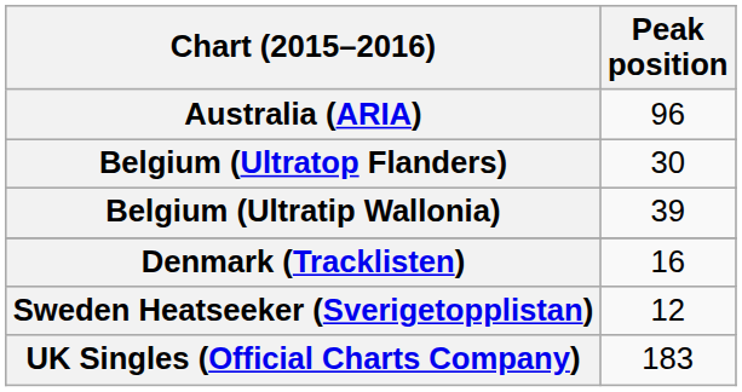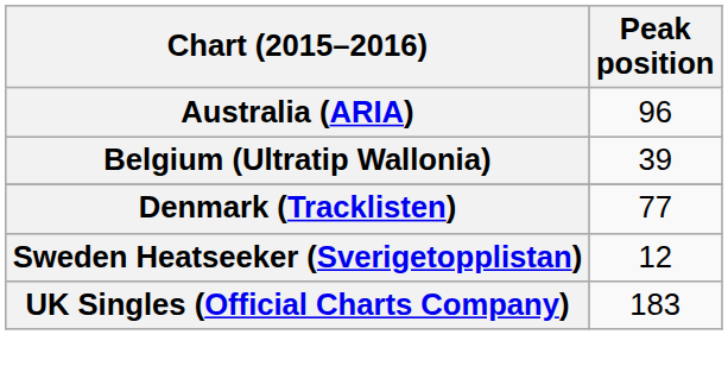- row: Belgium (Ultratop Flanders) | 30
Denmark (Tracklisten) | Peak position: 16 -> 77
